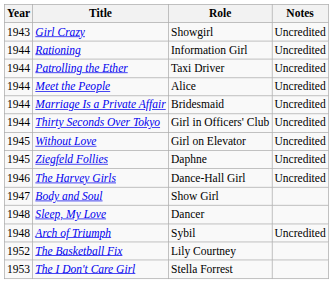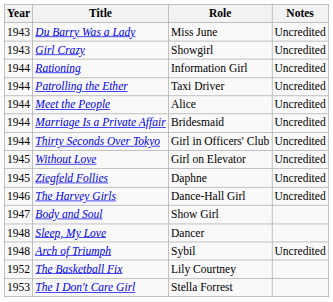+ row: 1943 | Du Barry Was a Lady | Miss June | Uncredited
